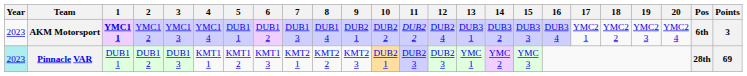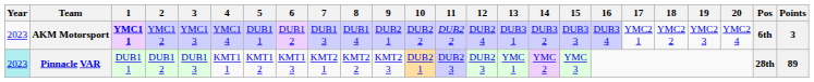Pinnacle VAR | Points: 69 -> 89
